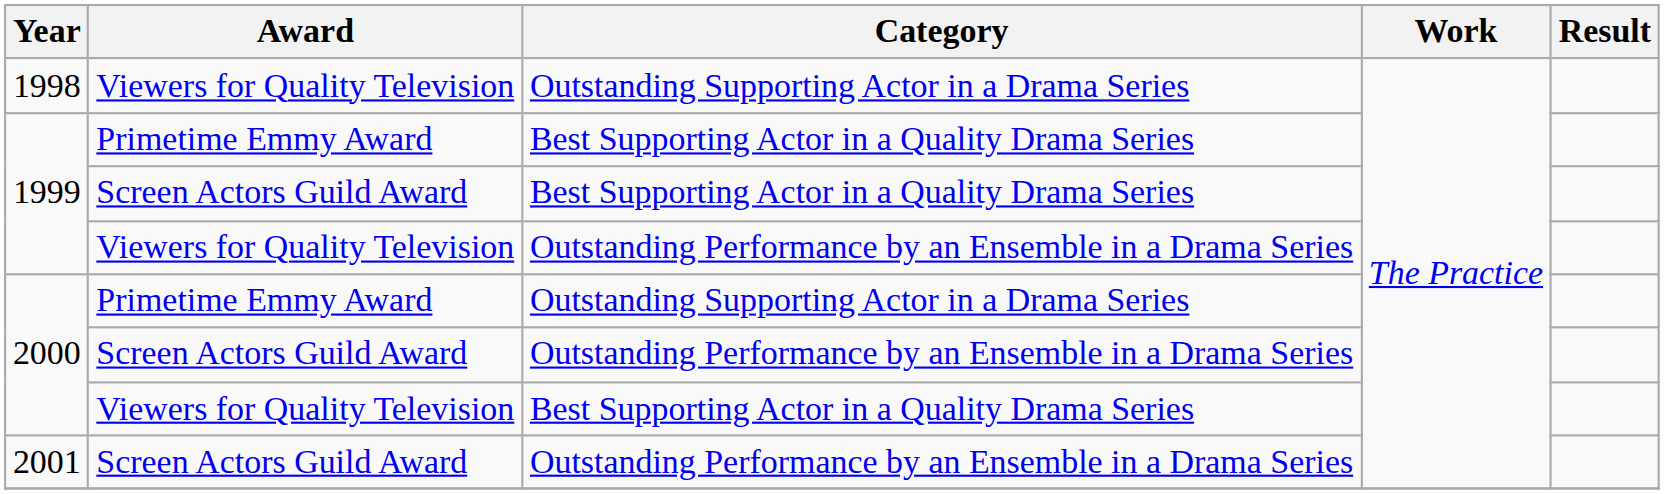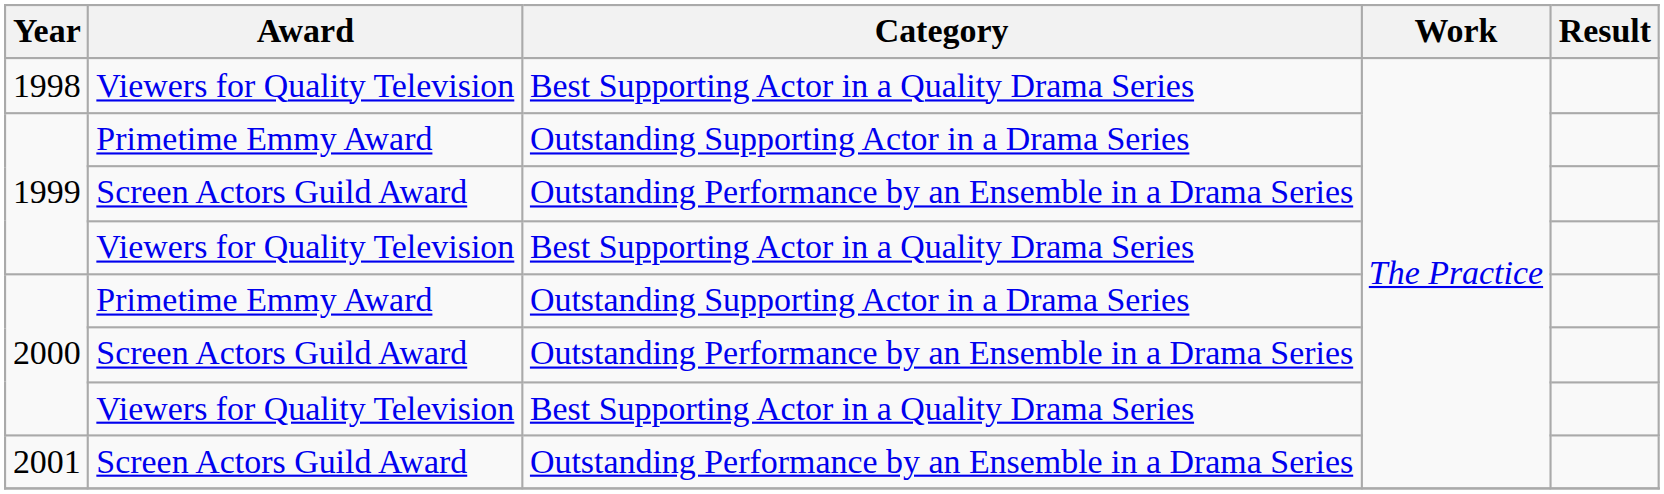1998 | Category: Outstanding Supporting Actor in a Drama Series -> Best Supporting Actor in a Quality Drama Series
1999 / Primetime Emmy Award | Category: Best Supporting Actor in a Quality Drama Series -> Outstanding Supporting Actor in a Drama Series
1999 / Screen Actors Guild Award | Category: Best Supporting Actor in a Quality Drama Series -> Outstanding Performance by an Ensemble in a Drama Series
1999 / Viewers for Quality Television | Category: Outstanding Performance by an Ensemble in a Drama Series -> Best Supporting Actor in a Quality Drama Series
